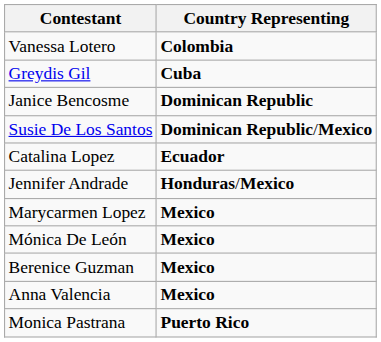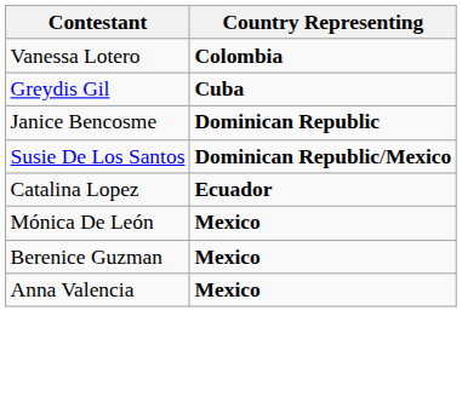- row: Jennifer Andrade | Honduras/Mexico
- row: Marycarmen Lopez | Mexico
- row: Monica Pastrana | Puerto Rico
